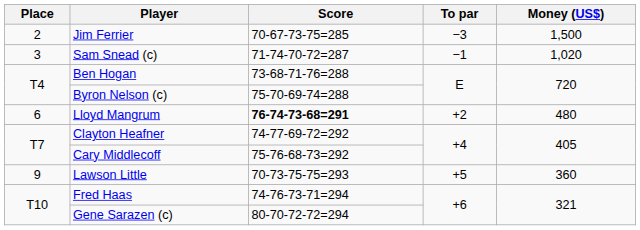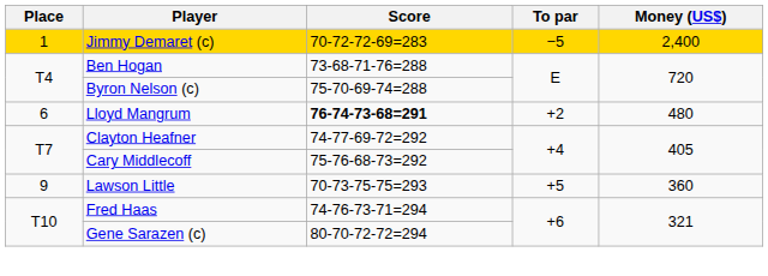+ row: 1 | Jimmy Demaret (c) | 70-72-72-69=283 | −5 | 2,400
- row: 2 | Jim Ferrier | 70-67-73-75=285 | −3 | 1,500
- row: 3 | Sam Snead (c) | 71-74-70-72=287 | −1 | 1,020
